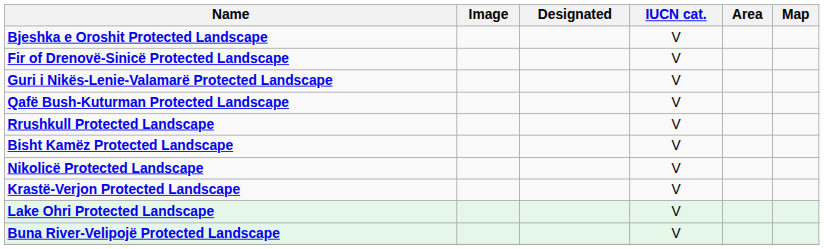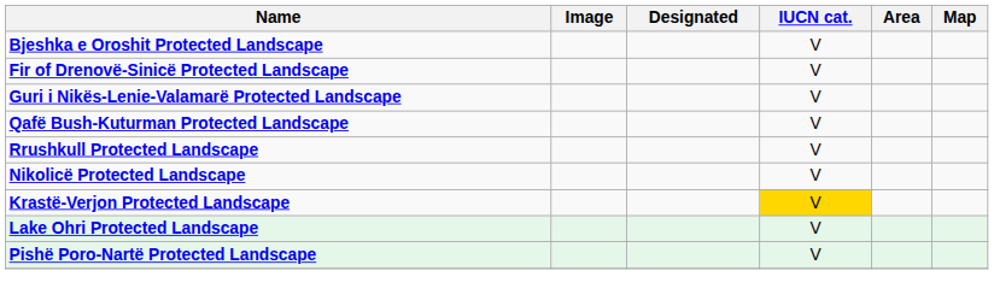- row: Bisht Kamëz Protected Landscape | V
Krastë-Verjon Protected Landscape | IUCN cat.: no background -> gold background
+ row: Pishë Poro-Nartë Protected Landscape | V
- row: Buna River-Velipojë Protected Landscape | V
